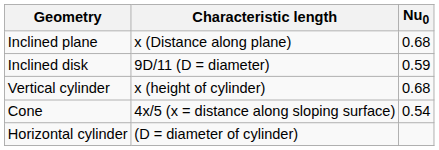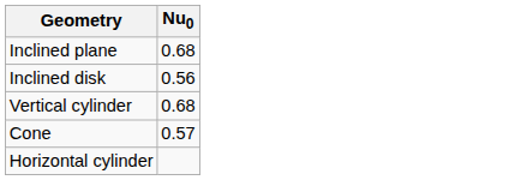- column: Characteristic length | x (Distance along plane) | 9D/11 (D = diameter) | x (height of cylinder) | 4x/5 (x = distance along sloping surface) | (D = diameter of cylinder)
Inclined disk | Nu0: 0.59 -> 0.56
Cone | Nu0: 0.54 -> 0.57
